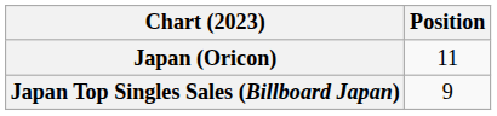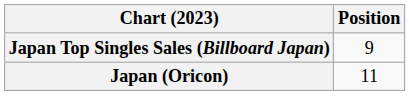rows swapped: Japan (Oricon) <-> Japan Top Singles Sales (Billboard Japan)
